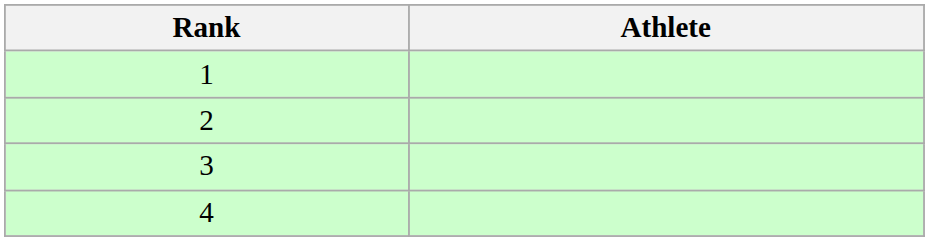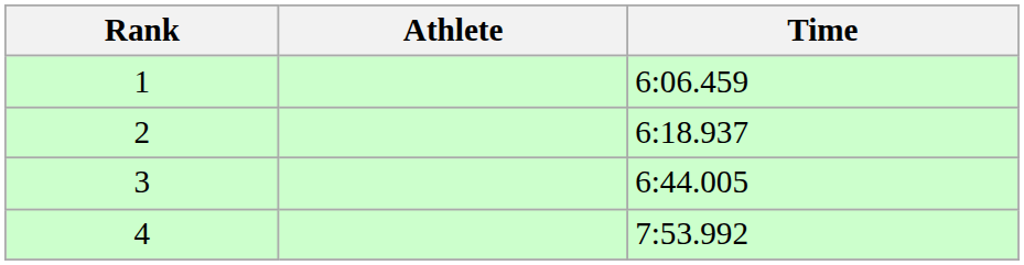+ column: Time | 6:06.459 | 6:18.937 | 6:44.005 | 7:53.992
